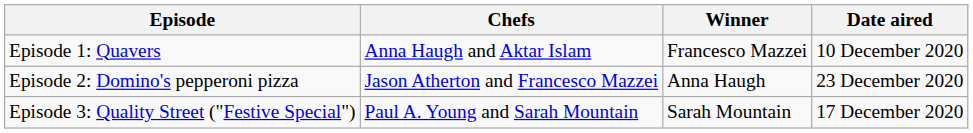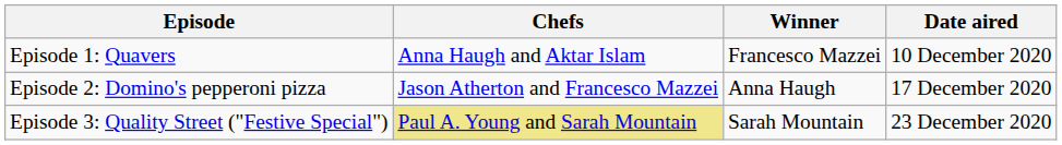Episode 2: Domino's pepperoni pizza | Date aired: 23 December 2020 -> 17 December 2020
Episode 3: Quality Street ("Festive Special") | Chefs: no background -> khaki background
Episode 3: Quality Street ("Festive Special") | Date aired: 17 December 2020 -> 23 December 2020
